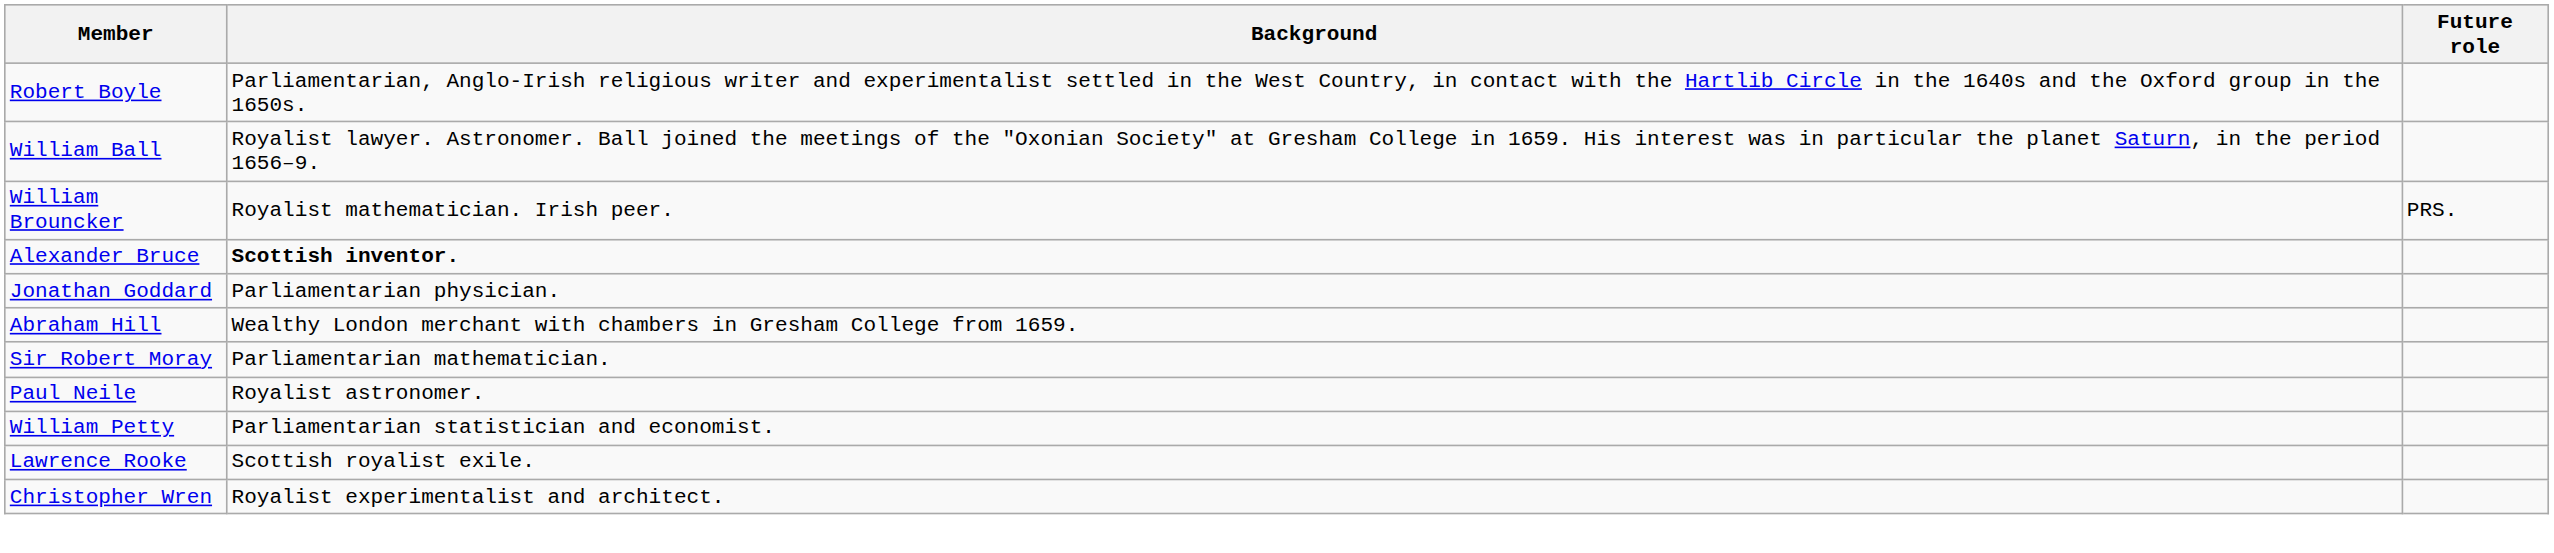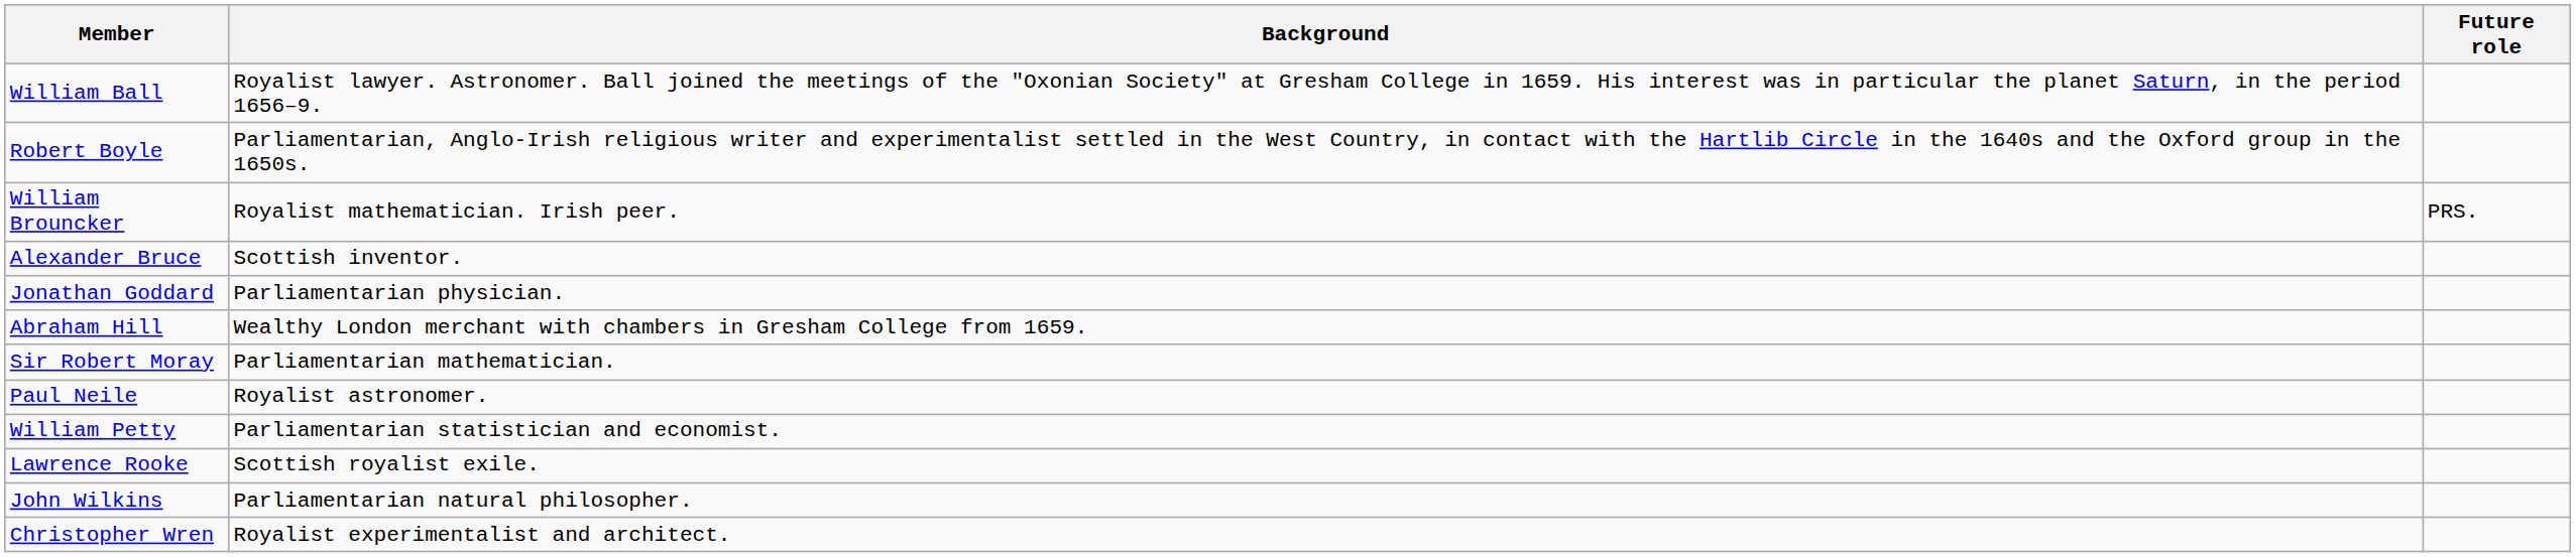rows swapped: William Ball <-> Robert Boyle
Alexander Bruce | Background: bold -> normal
+ row: John Wilkins | Parliamentarian natural philosopher.
